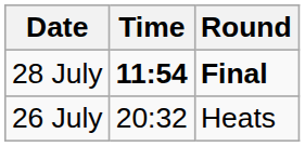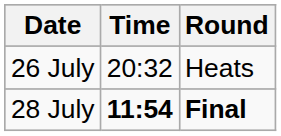rows swapped: 26 July <-> 28 July
